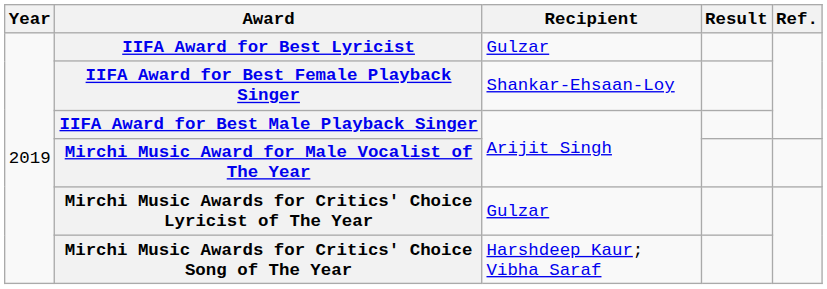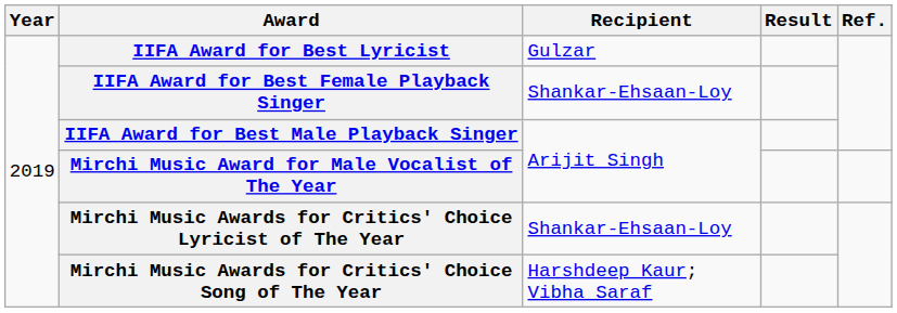Mirchi Music Awards for Critics' Choice Lyricist of The Year | Recipient: Gulzar -> Shankar-Ehsaan-Loy
